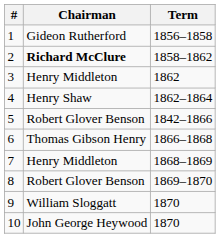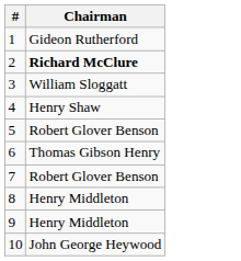- column: Term | 1856–1858 | 1858–1862 | 1862 | 1862–1864 | 1842–1866 | 1866–1868 | 1868–1869 | 1869–1870 | 1870 | 1870
3 | Chairman: Henry Middleton -> William Sloggatt
7 | Chairman: Henry Middleton -> Robert Glover Benson
8 | Chairman: Robert Glover Benson -> Henry Middleton
9 | Chairman: William Sloggatt -> Henry Middleton
